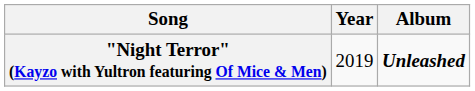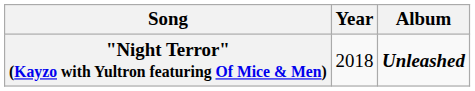"Night Terror" (Kayzo with Yultron featuring Of Mice & Men) | Year: 2019 -> 2018
